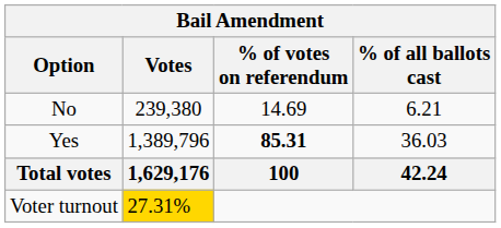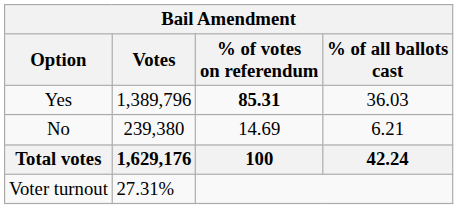rows swapped: Yes <-> No
Voter turnout | Votes: gold background -> no background
